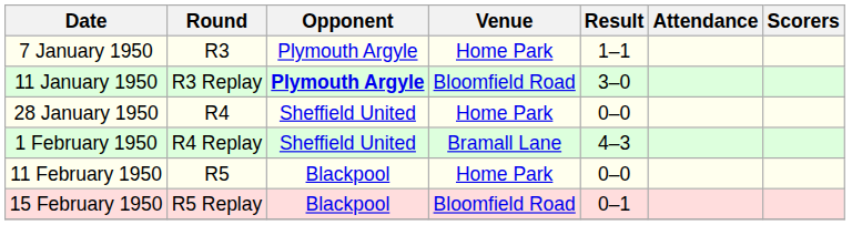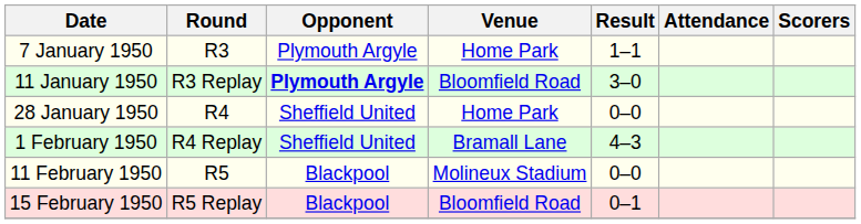11 February 1950 | Venue: Home Park -> Molineux Stadium
